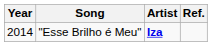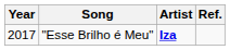"Esse Brilho é Meu" | Year: 2014 -> 2017
